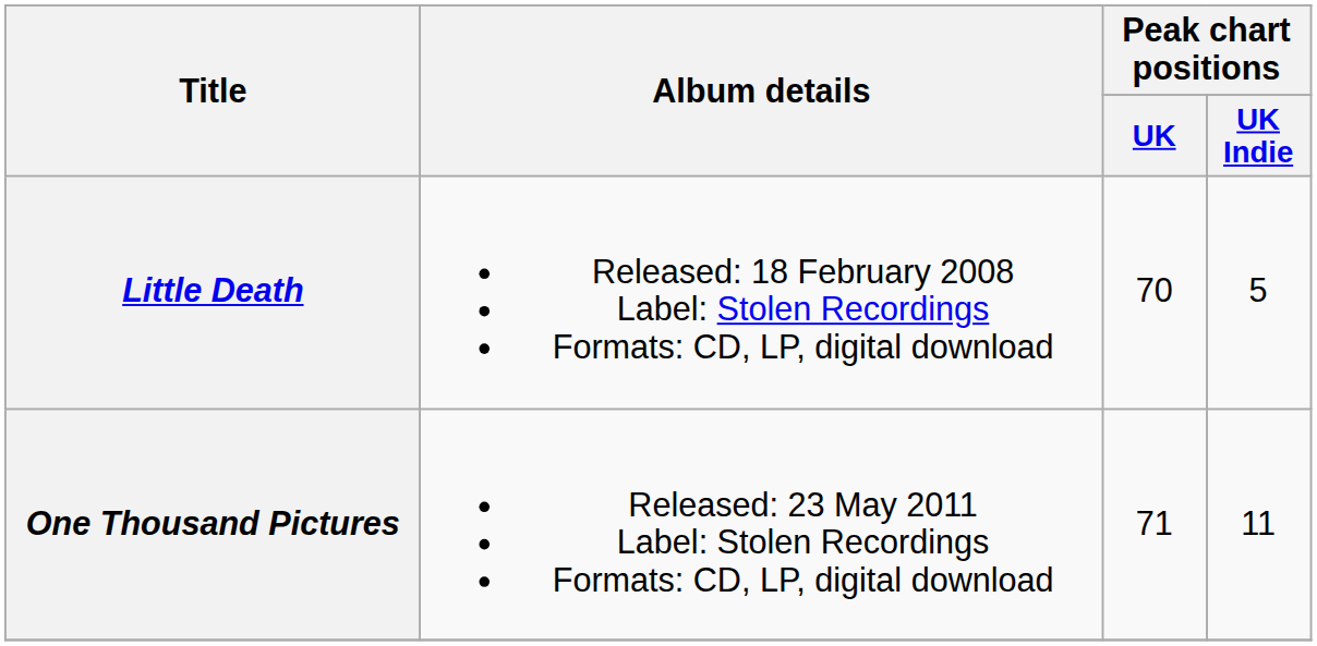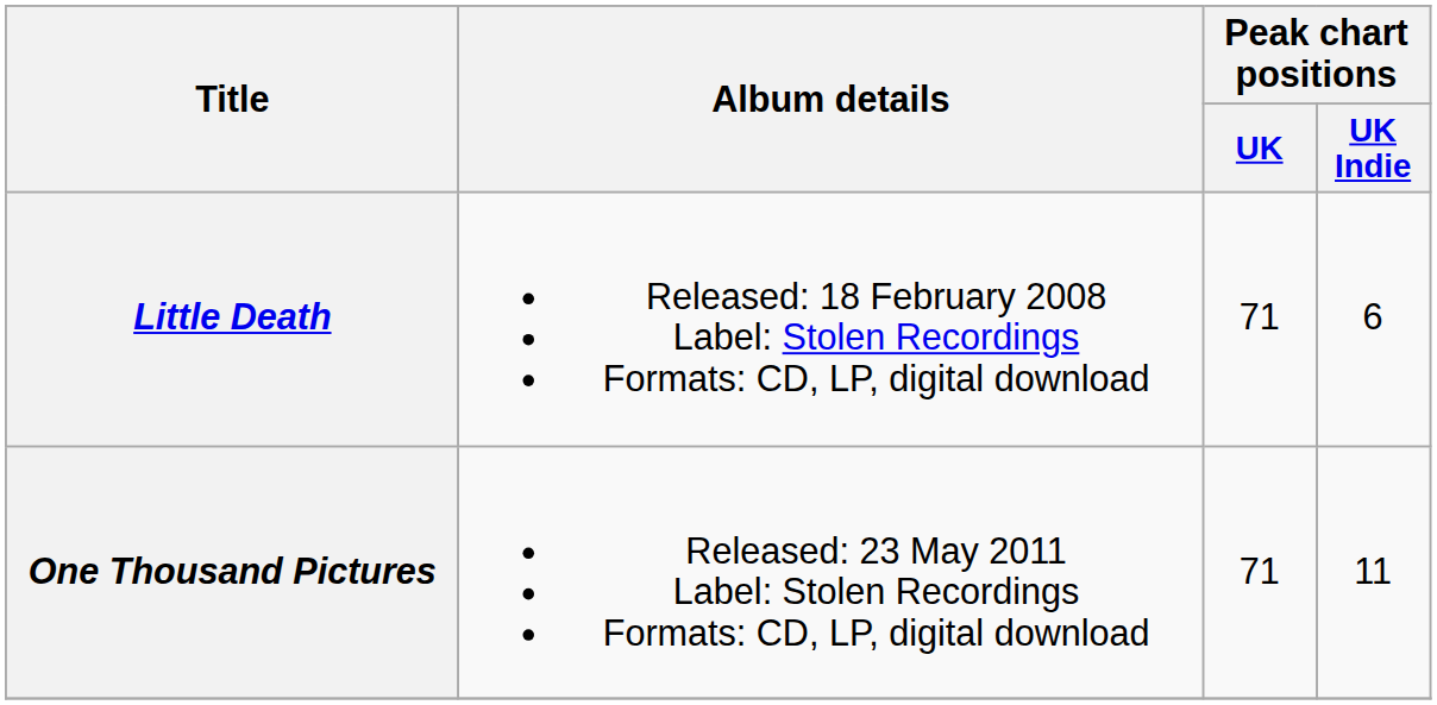Little Death | Peak chart positions / UK: 70 -> 71
Little Death | Peak chart positions / UK Indie: 5 -> 6
